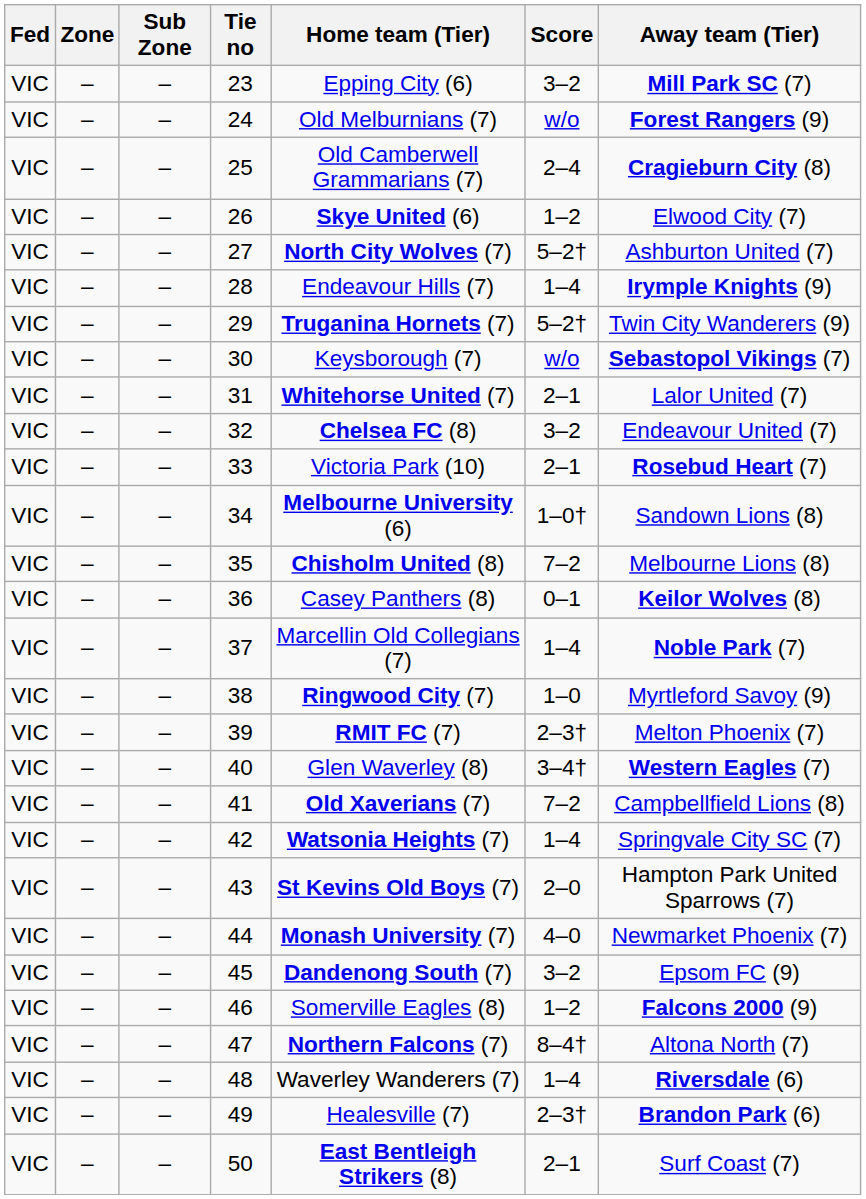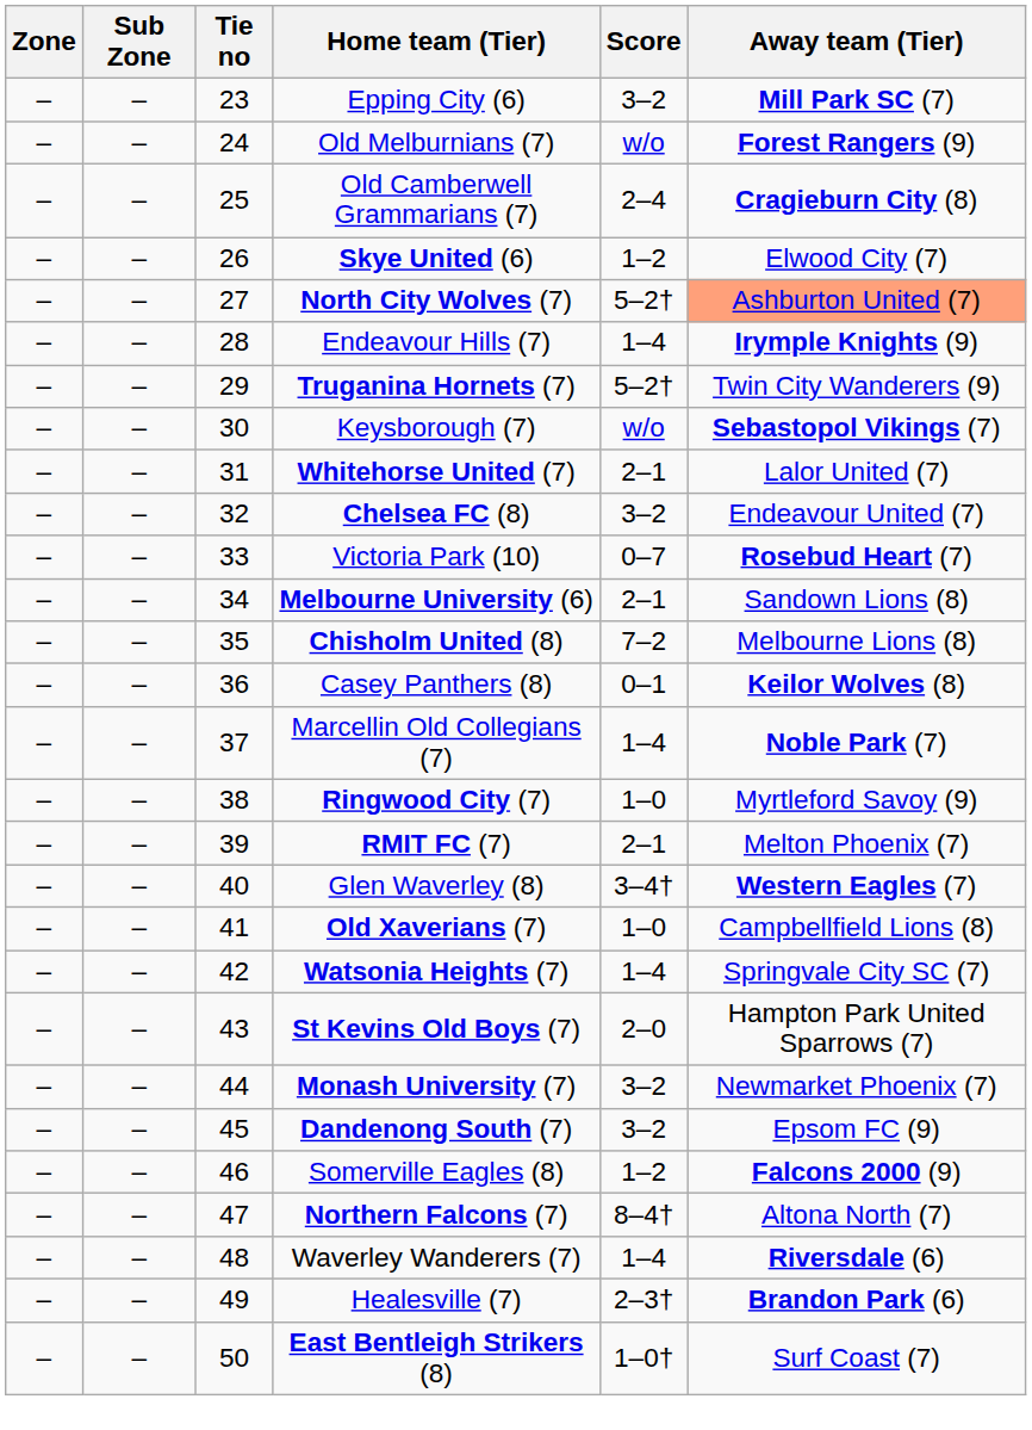- column: Fed | VIC | VIC | VIC | VIC | VIC | VIC | VIC | VIC | VIC | VIC | VIC | VIC | VIC | VIC | VIC | VIC | VIC | VIC | VIC | VIC | VIC | VIC | VIC | VIC | VIC | VIC | VIC | VIC
27 | Away team (Tier): no background -> lightsalmon background
33 | Score: 2–1 -> 0–7
34 | Score: 1–0† -> 2–1
39 | Score: 2–3† -> 2–1
41 | Score: 7–2 -> 1–0
44 | Score: 4–0 -> 3–2
50 | Score: 2–1 -> 1–0†
